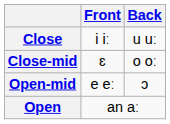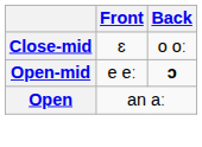- row: Close | i iː | u uː
Open-mid | Back: normal -> bold
